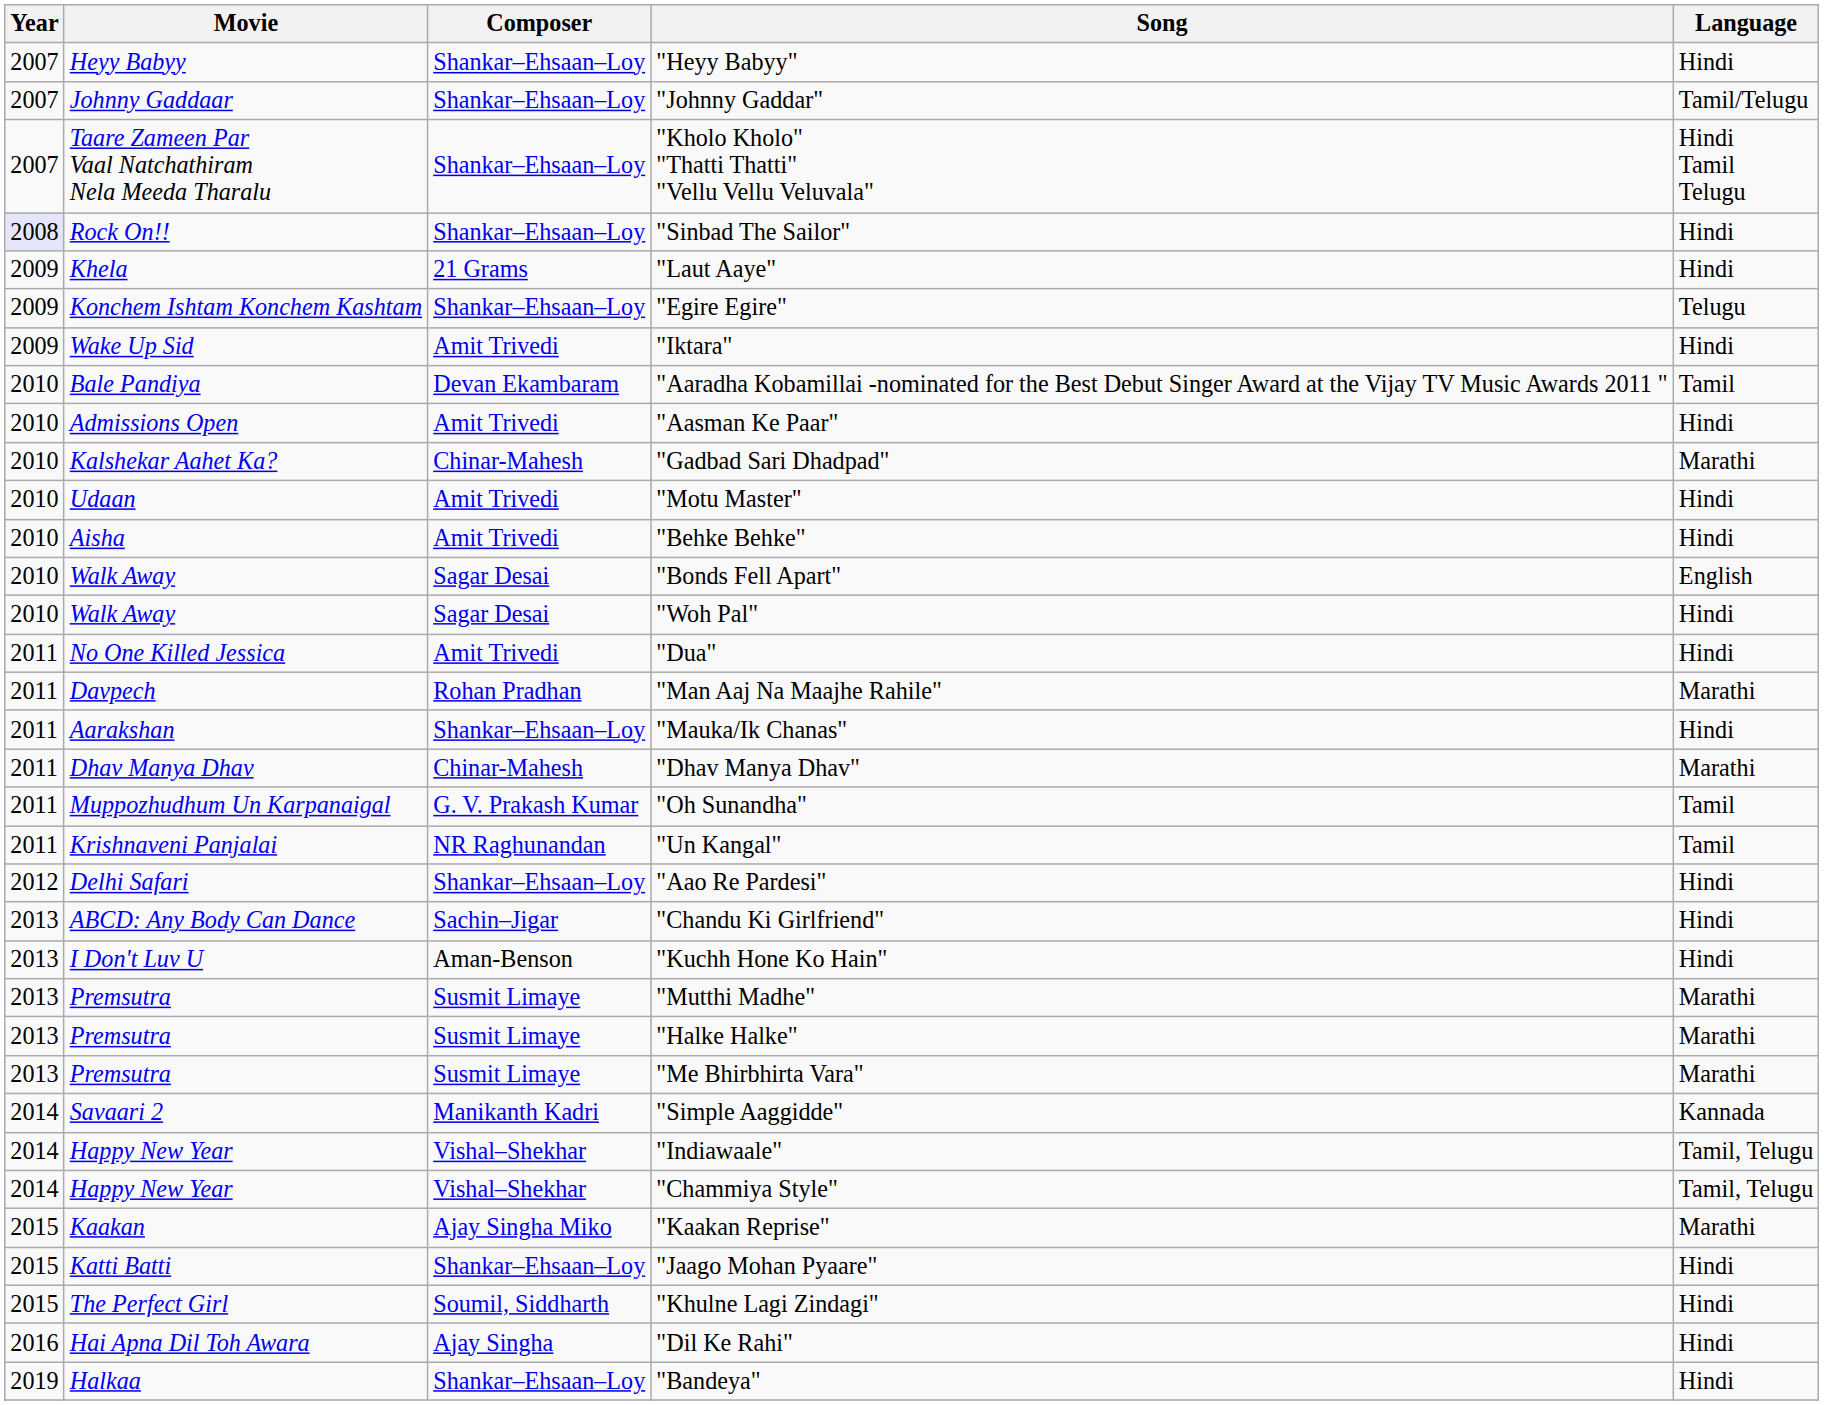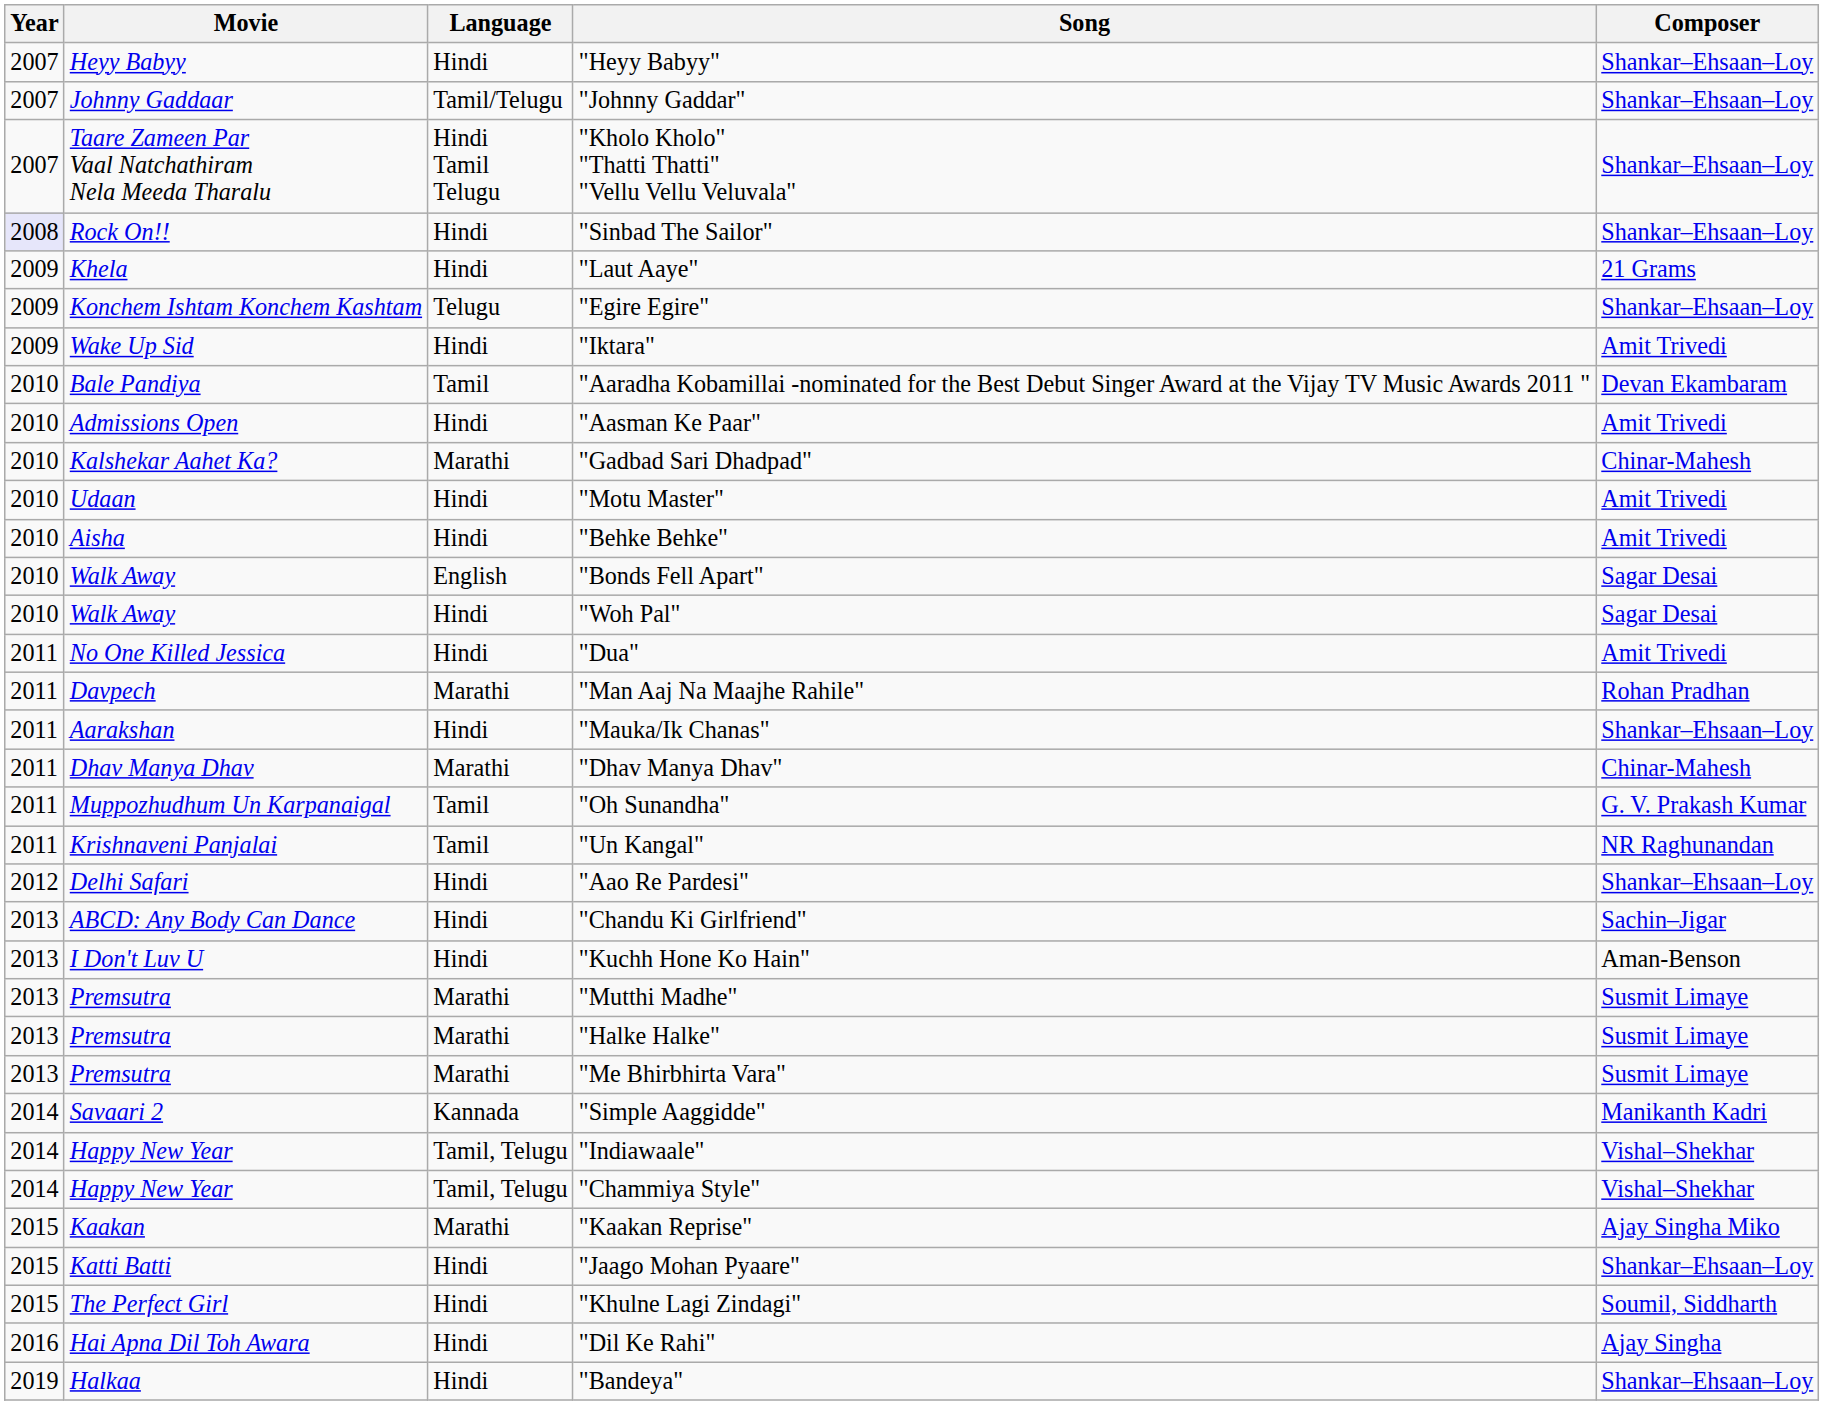columns swapped: Language <-> Composer
